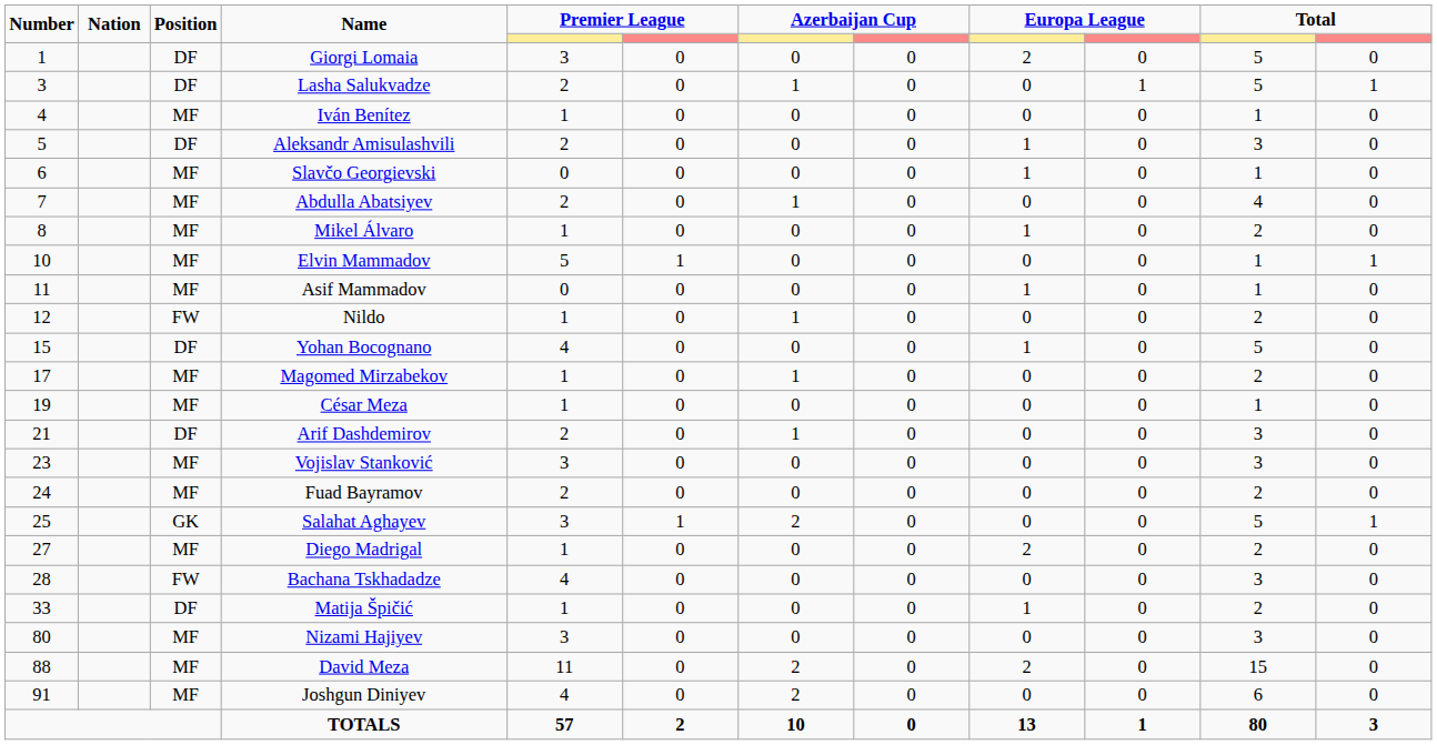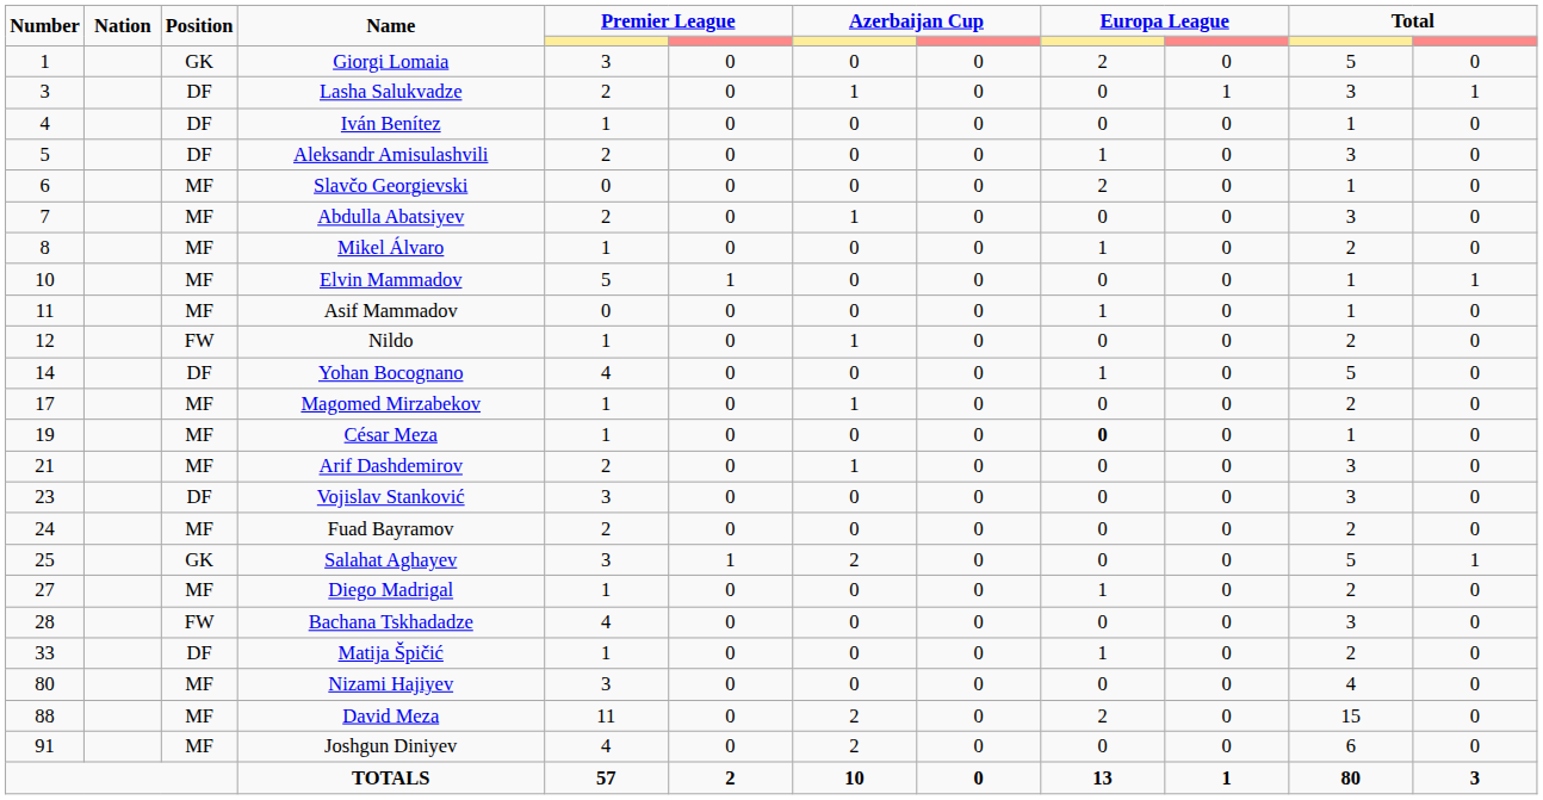Giorgi Lomaia | Position: DF -> GK
Lasha Salukvadze | column 11: 5 -> 3
Iván Benítez | Position: MF -> DF
Slavčo Georgievski | column 9: 1 -> 2
Abdulla Abatsiyev | column 11: 4 -> 3
Yohan Bocognano | Number: 15 -> 14
César Meza | column 9: normal -> bold
Arif Dashdemirov | Position: DF -> MF
Vojislav Stanković | Position: MF -> DF
Diego Madrigal | column 9: 2 -> 1
Nizami Hajiyev | column 11: 3 -> 4
